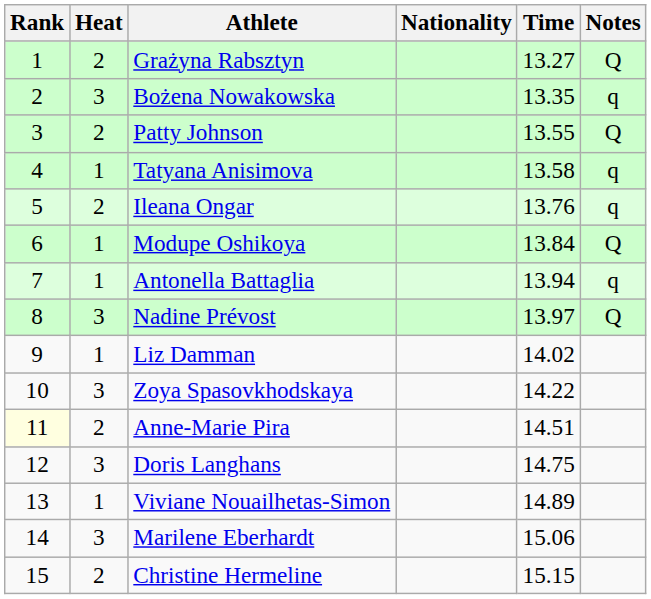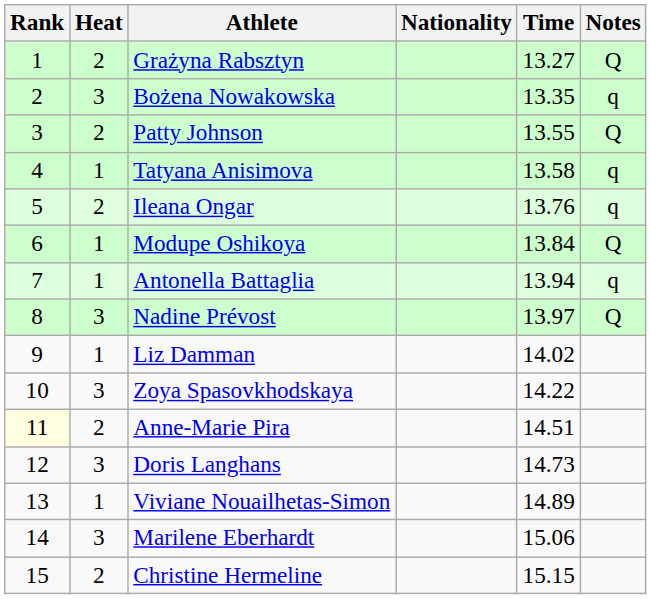Doris Langhans | Time: 14.75 -> 14.73
